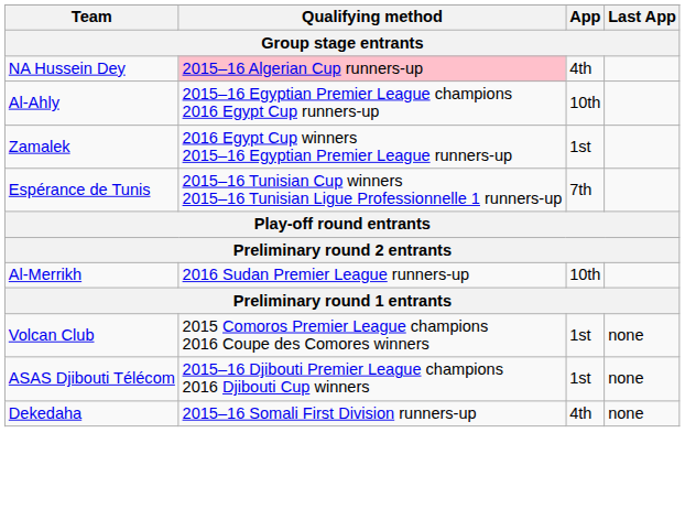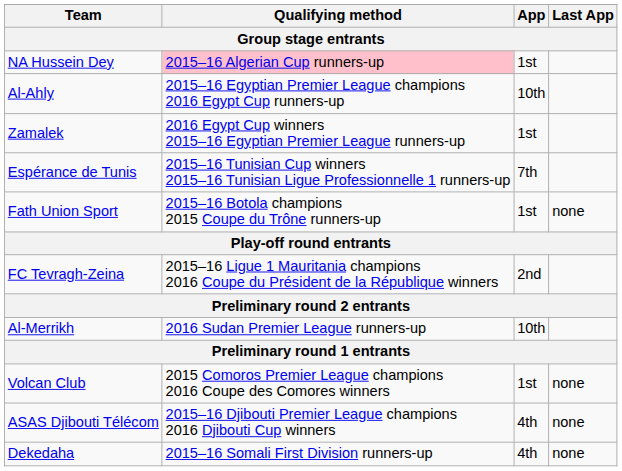NA Hussein Dey | App: 4th -> 1st
+ row: Fath Union Sport | 2015–16 Botola champions 2015 Coupe du Trône runners-up | 1st | none
+ row: FC Tevragh-Zeina | 2015–16 Ligue 1 Mauritania champions 2016 Coupe du Président de la République winners | 2nd
ASAS Djibouti Télécom | App: 1st -> 4th
